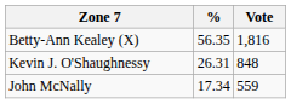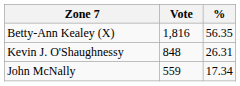columns swapped: Vote <-> %
